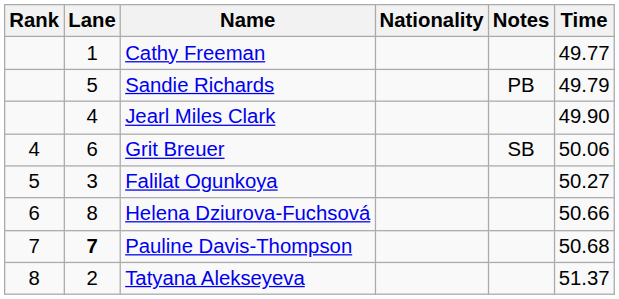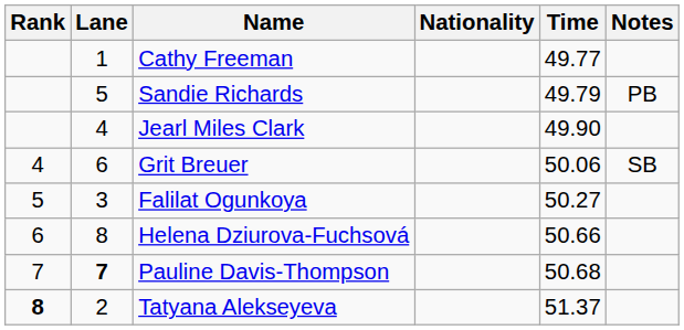columns swapped: Time <-> Notes
Tatyana Alekseyeva | Rank: normal -> bold
